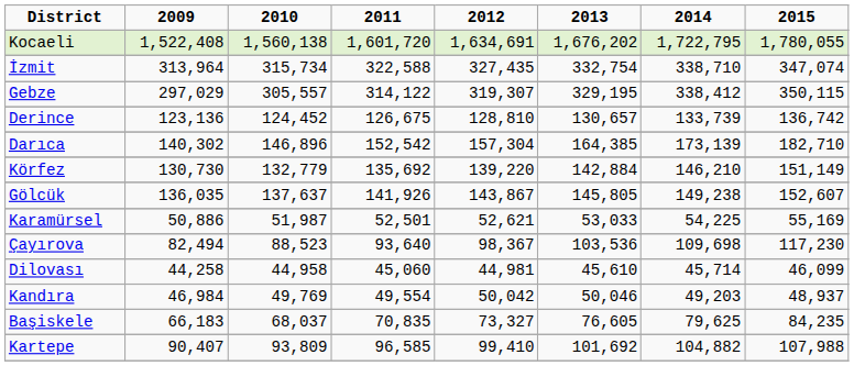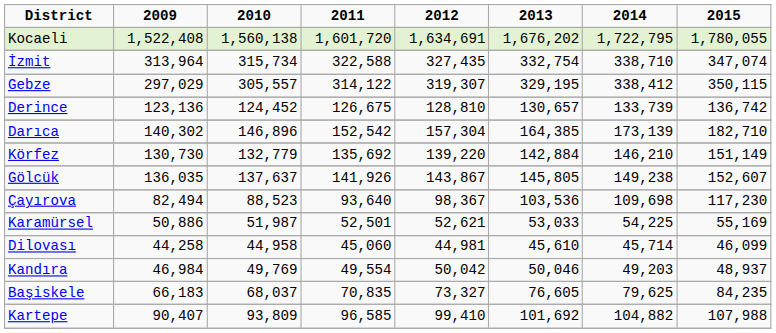rows swapped: Çayırova <-> Karamürsel
